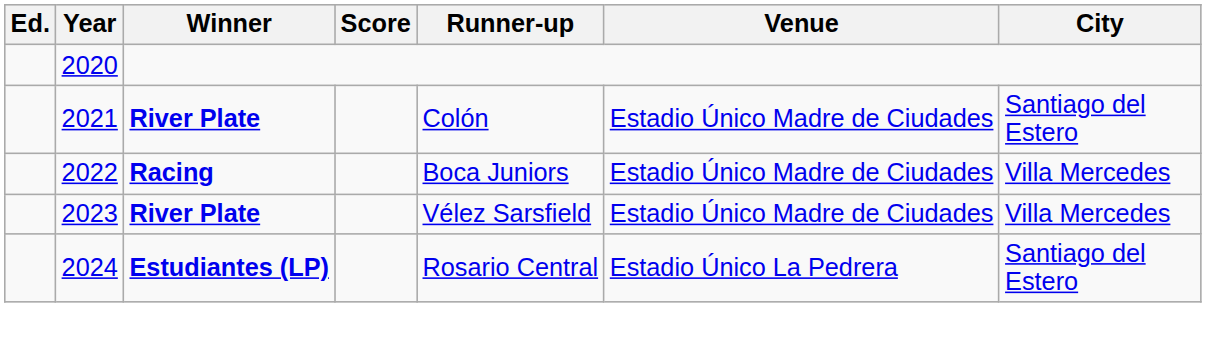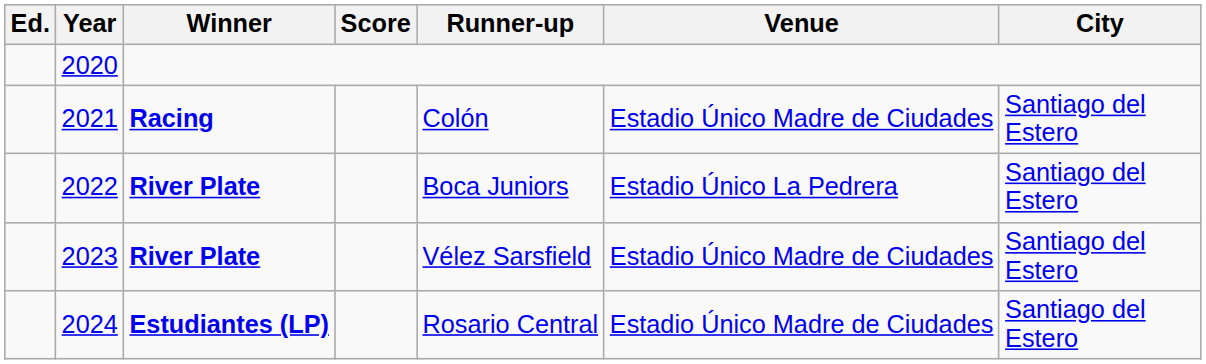2021 | Winner: River Plate -> Racing
2022 | Winner: Racing -> River Plate
2022 | Venue: Estadio Único Madre de Ciudades -> Estadio Único La Pedrera
2022 | City: Villa Mercedes -> Santiago del Estero
2023 | City: Villa Mercedes -> Santiago del Estero
2024 | Venue: Estadio Único La Pedrera -> Estadio Único Madre de Ciudades
